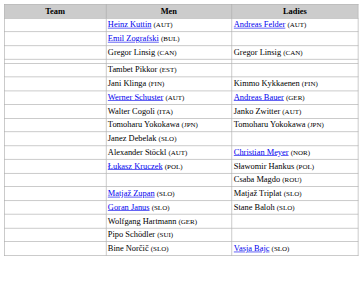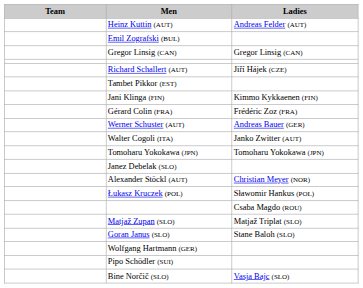+ row: Richard Schallert (AUT) | Jiří Hájek (CZE)
+ row: Gérard Colin (FRA) | Frédéric Zoz (FRA)
